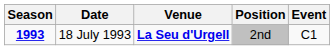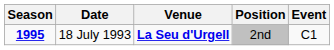18 July 1993 | Season: 1993 -> 1995
